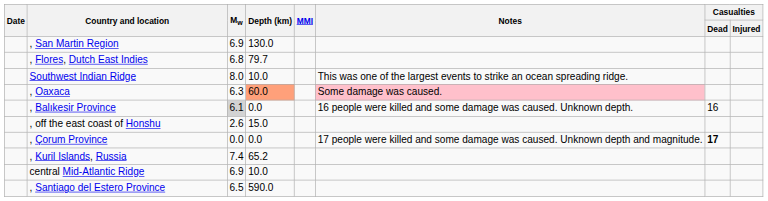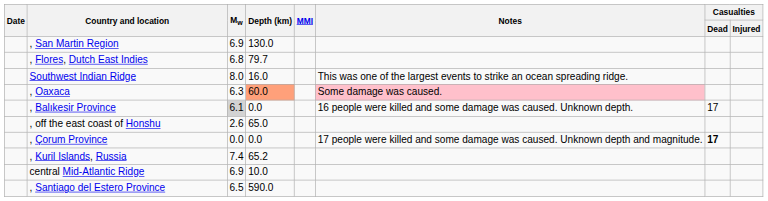Southwest Indian Ridge | Depth (km): 10.0 -> 16.0
, Balıkesir Province | Casualties / Dead: 16 -> 17
, off the east coast of Honshu | Depth (km): 15.0 -> 65.0
